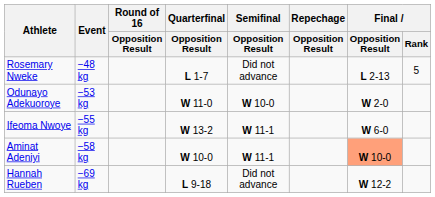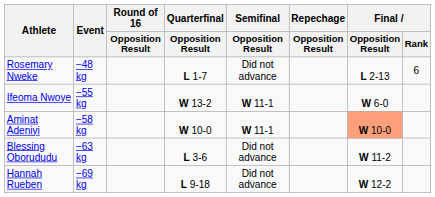Rosemary Nweke | Final / Rank: 5 -> 6
- row: Odunayo Adekuoroye | −53 kg | W 11-0 | W 10-0 | W 2-0
+ row: Blessing Oborududu | −63 kg | L 3-6 | Did not advance | W 11-2
